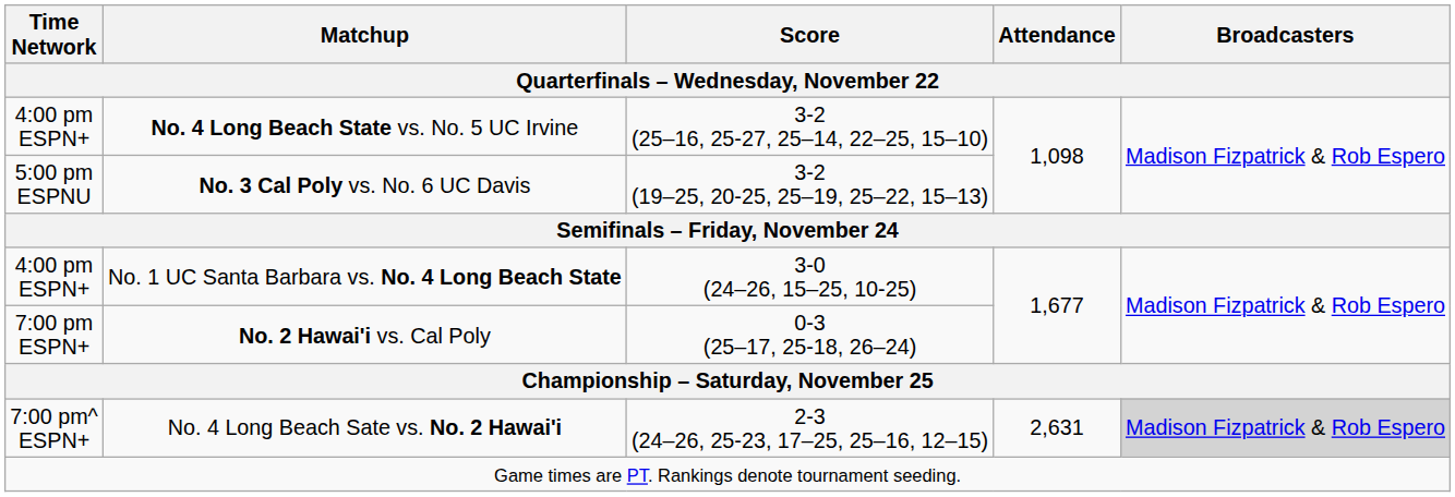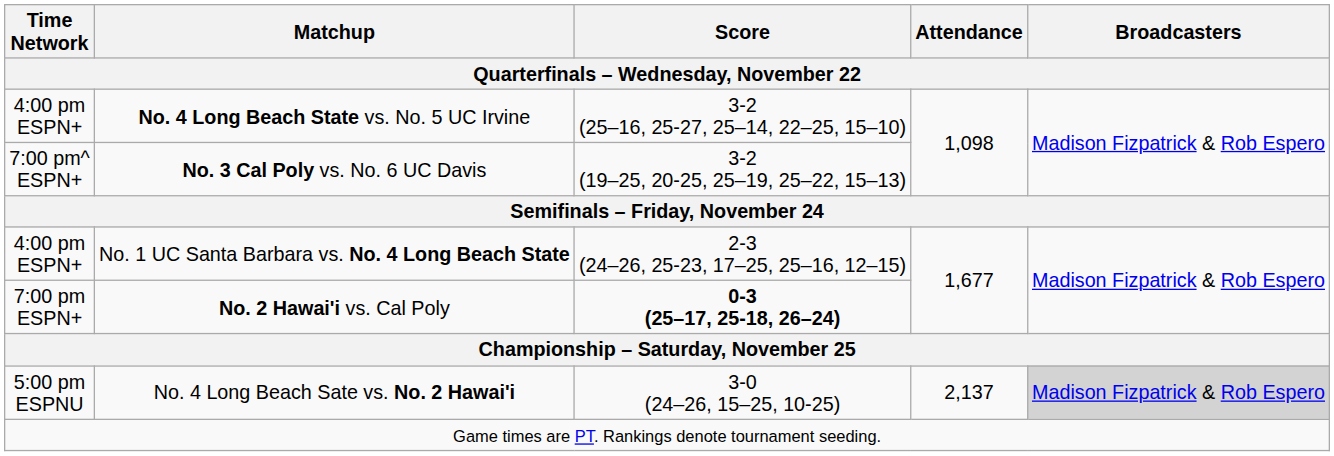No. 3 Cal Poly vs. No. 6 UC Davis | Time Network: 5:00 pm ESPNU -> 7:00 pm^ ESPN+
No. 1 UC Santa Barbara vs. No. 4 Long Beach State | Score: 3-0 (24–26, 15–25, 10-25) -> 2-3 (24–26, 25-23, 17–25, 25–16, 12–15)
No. 2 Hawai'i vs. Cal Poly | Score: normal -> bold
No. 4 Long Beach Sate vs. No. 2 Hawai'i | Time Network: 7:00 pm^ ESPN+ -> 5:00 pm ESPNU
No. 4 Long Beach Sate vs. No. 2 Hawai'i | Score: 2-3 (24–26, 25-23, 17–25, 25–16, 12–15) -> 3-0 (24–26, 15–25, 10-25)
No. 4 Long Beach Sate vs. No. 2 Hawai'i | Attendance: 2,631 -> 2,137
